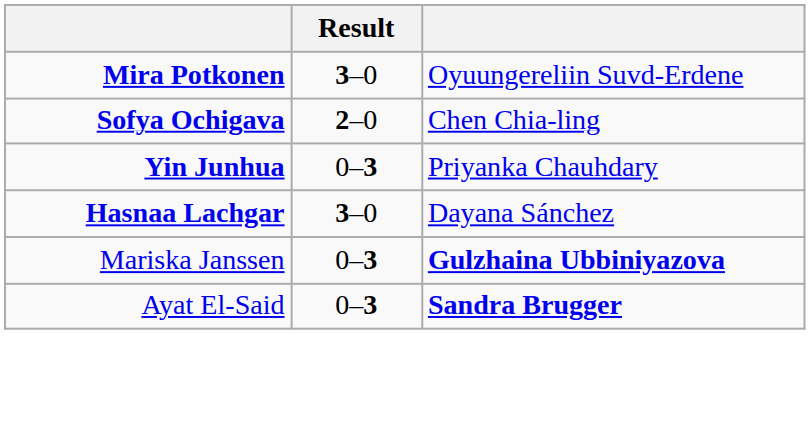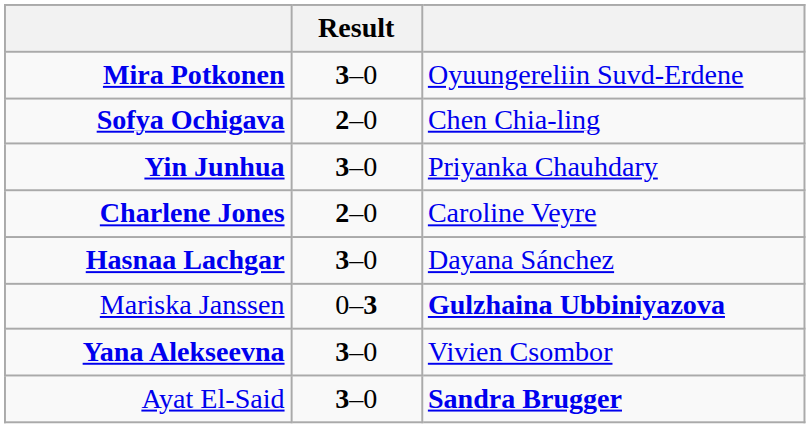Yin Junhua | Result: 0–3 -> 3–0
+ row: Charlene Jones | 2–0 | Caroline Veyre
+ row: Yana Alekseevna | 3–0 | Vivien Csombor
Ayat El-Said | Result: 0–3 -> 3–0
